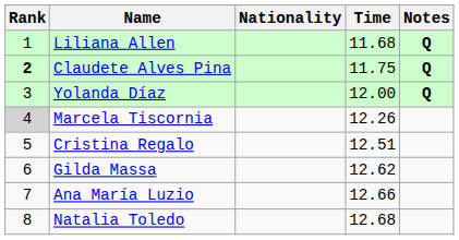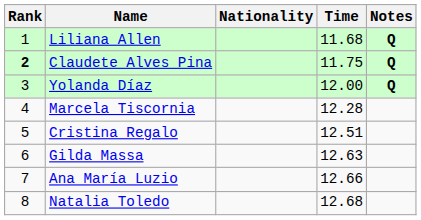Marcela Tiscornia | Rank: lightgrey background -> no background
Marcela Tiscornia | Time: 12.26 -> 12.28
Gilda Massa | Time: 12.62 -> 12.63
